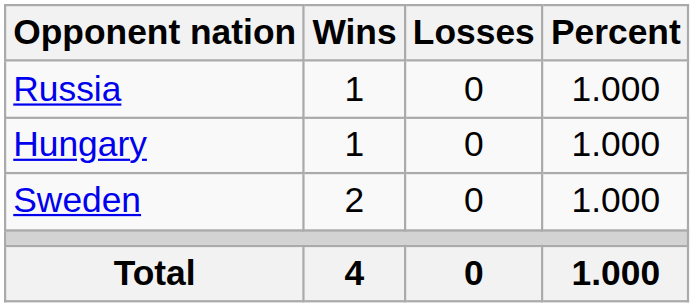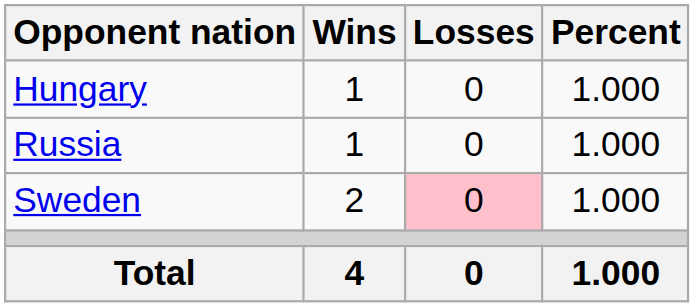rows swapped: Hungary <-> Russia
Sweden | Losses: no background -> pink background
